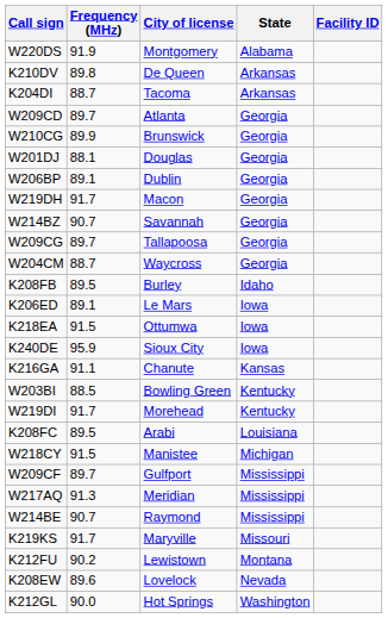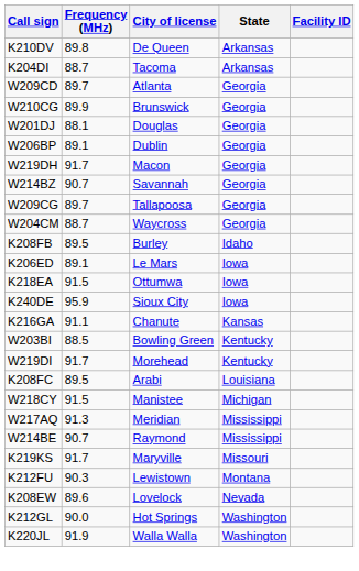- row: W220DS | 91.9 | Montgomery | Alabama
- row: W209CF | 89.7 | Gulfport | Mississippi
K212FU | Frequency (MHz): 90.2 -> 90.3
+ row: K220JL | 91.9 | Walla Walla | Washington
